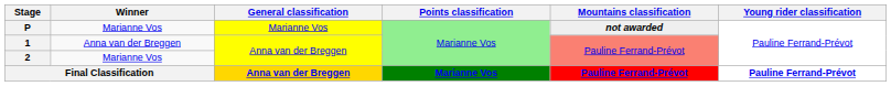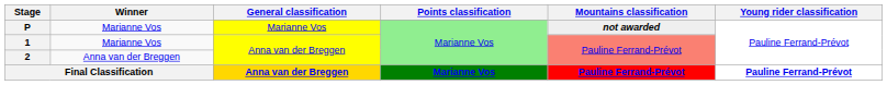1 | Winner: Anna van der Breggen -> Marianne Vos
2 | Winner: Marianne Vos -> Anna van der Breggen
